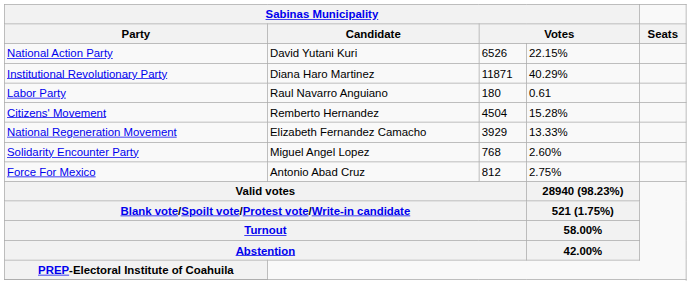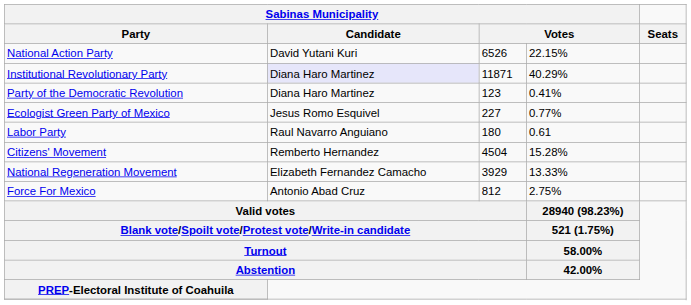Institutional Revolutionary Party | Sabinas Municipality / Candidate: no background -> lavender background
+ row: Party of the Democratic Revolution | Diana Haro Martinez | 123 | 0.41%
+ row: Ecologist Green Party of Mexico | Jesus Romo Esquivel | 227 | 0.77%
- row: Solidarity Encounter Party | Miguel Angel Lopez | 768 | 2.60%
